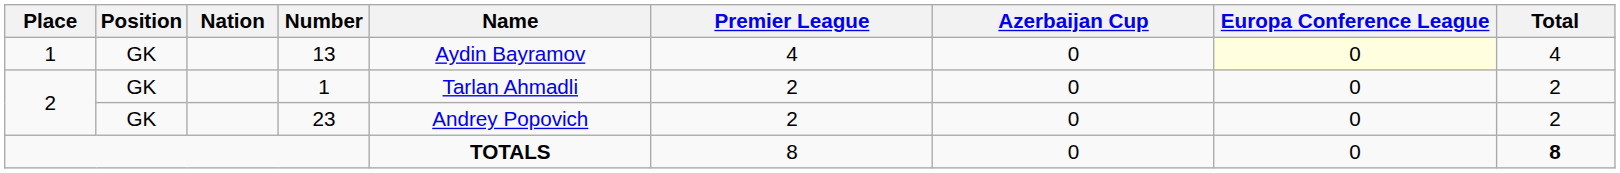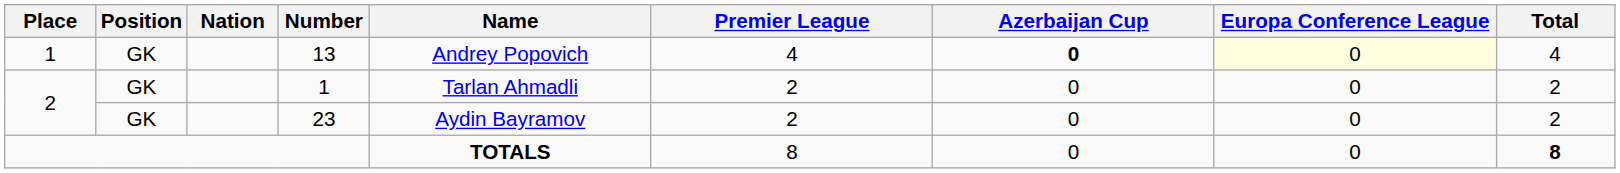13 | Name: Aydin Bayramov -> Andrey Popovich
13 | Azerbaijan Cup: normal -> bold
23 | Name: Andrey Popovich -> Aydin Bayramov
